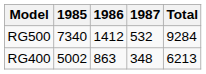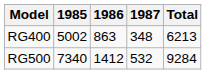rows swapped: RG500 <-> RG400
